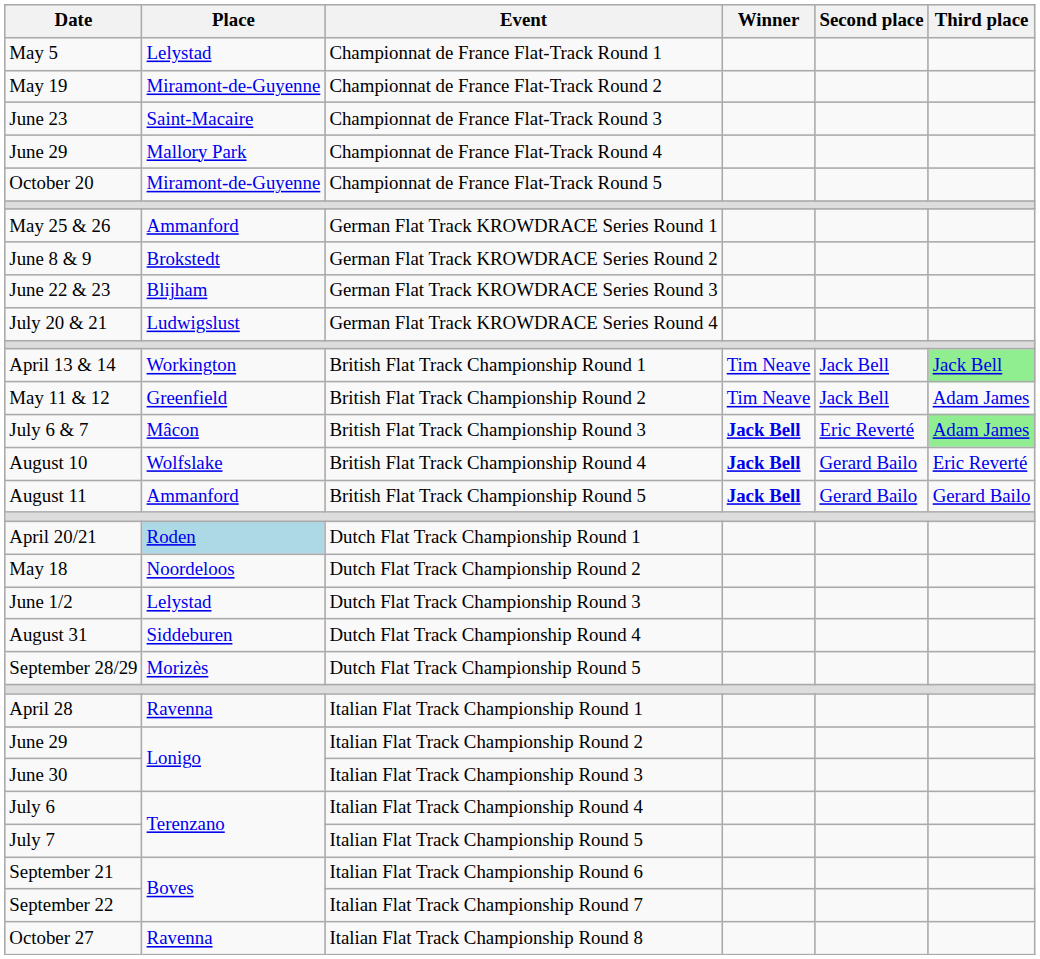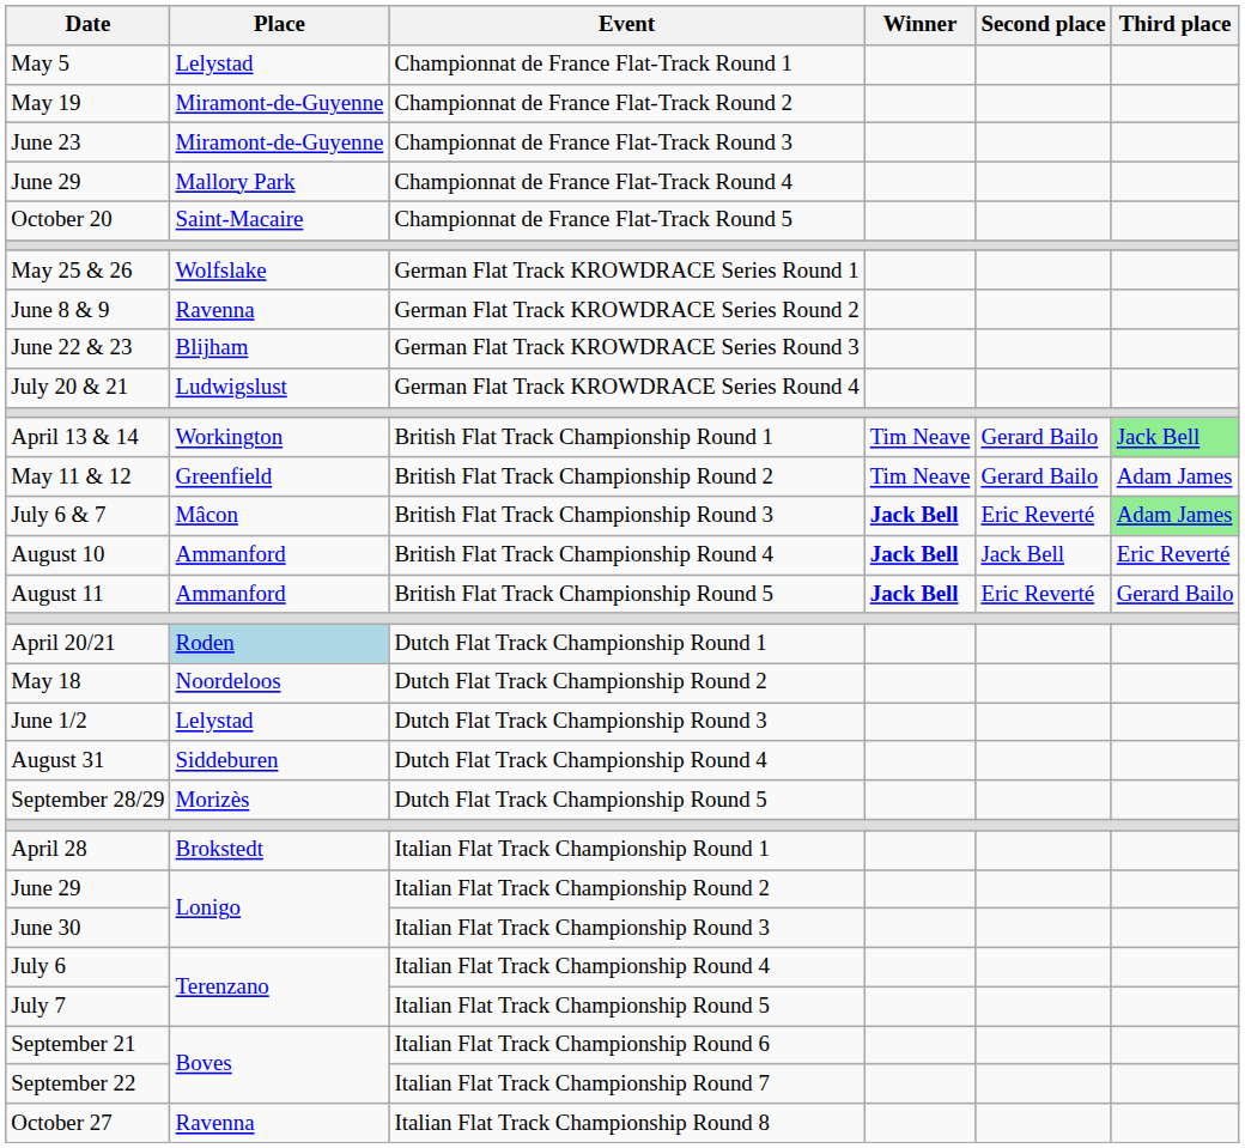Championnat de France Flat-Track Round 3 | Place: Saint-Macaire -> Miramont-de-Guyenne
Championnat de France Flat-Track Round 5 | Place: Miramont-de-Guyenne -> Saint-Macaire
German Flat Track KROWDRACE Series Round 1 | Place: Ammanford -> Wolfslake
German Flat Track KROWDRACE Series Round 2 | Place: Brokstedt -> Ravenna
British Flat Track Championship Round 1 | Second place: Jack Bell -> Gerard Bailo
British Flat Track Championship Round 2 | Second place: Jack Bell -> Gerard Bailo
British Flat Track Championship Round 4 | Place: Wolfslake -> Ammanford
British Flat Track Championship Round 4 | Second place: Gerard Bailo -> Jack Bell
British Flat Track Championship Round 5 | Second place: Gerard Bailo -> Eric Reverté
Italian Flat Track Championship Round 1 | Place: Ravenna -> Brokstedt
